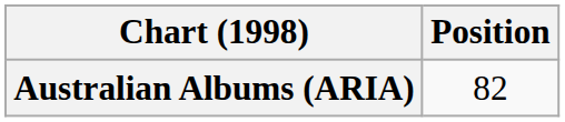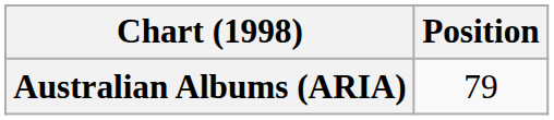Australian Albums (ARIA) | Position: 82 -> 79
